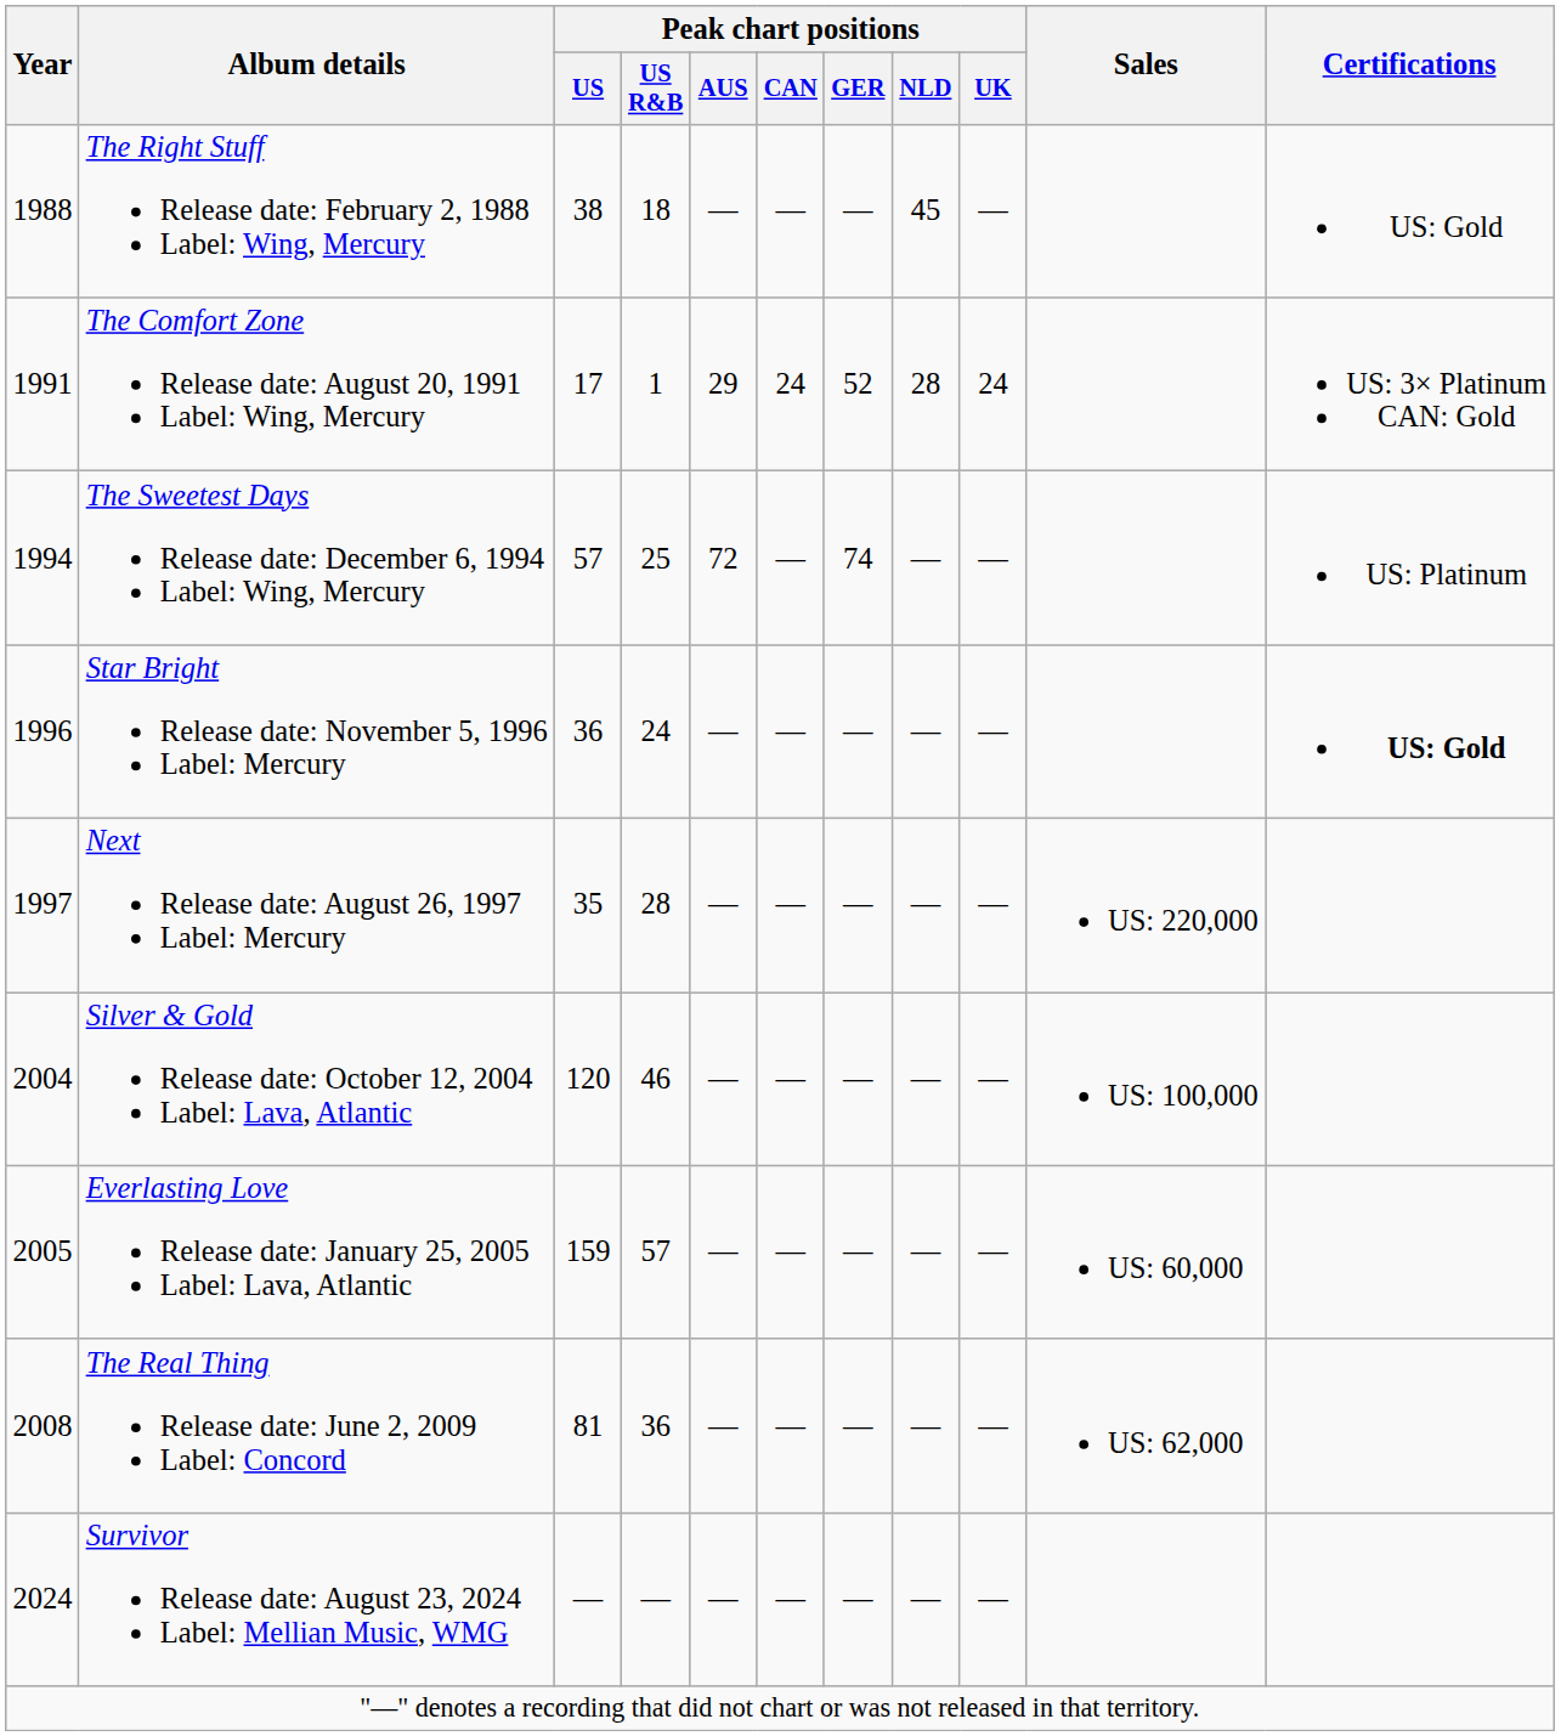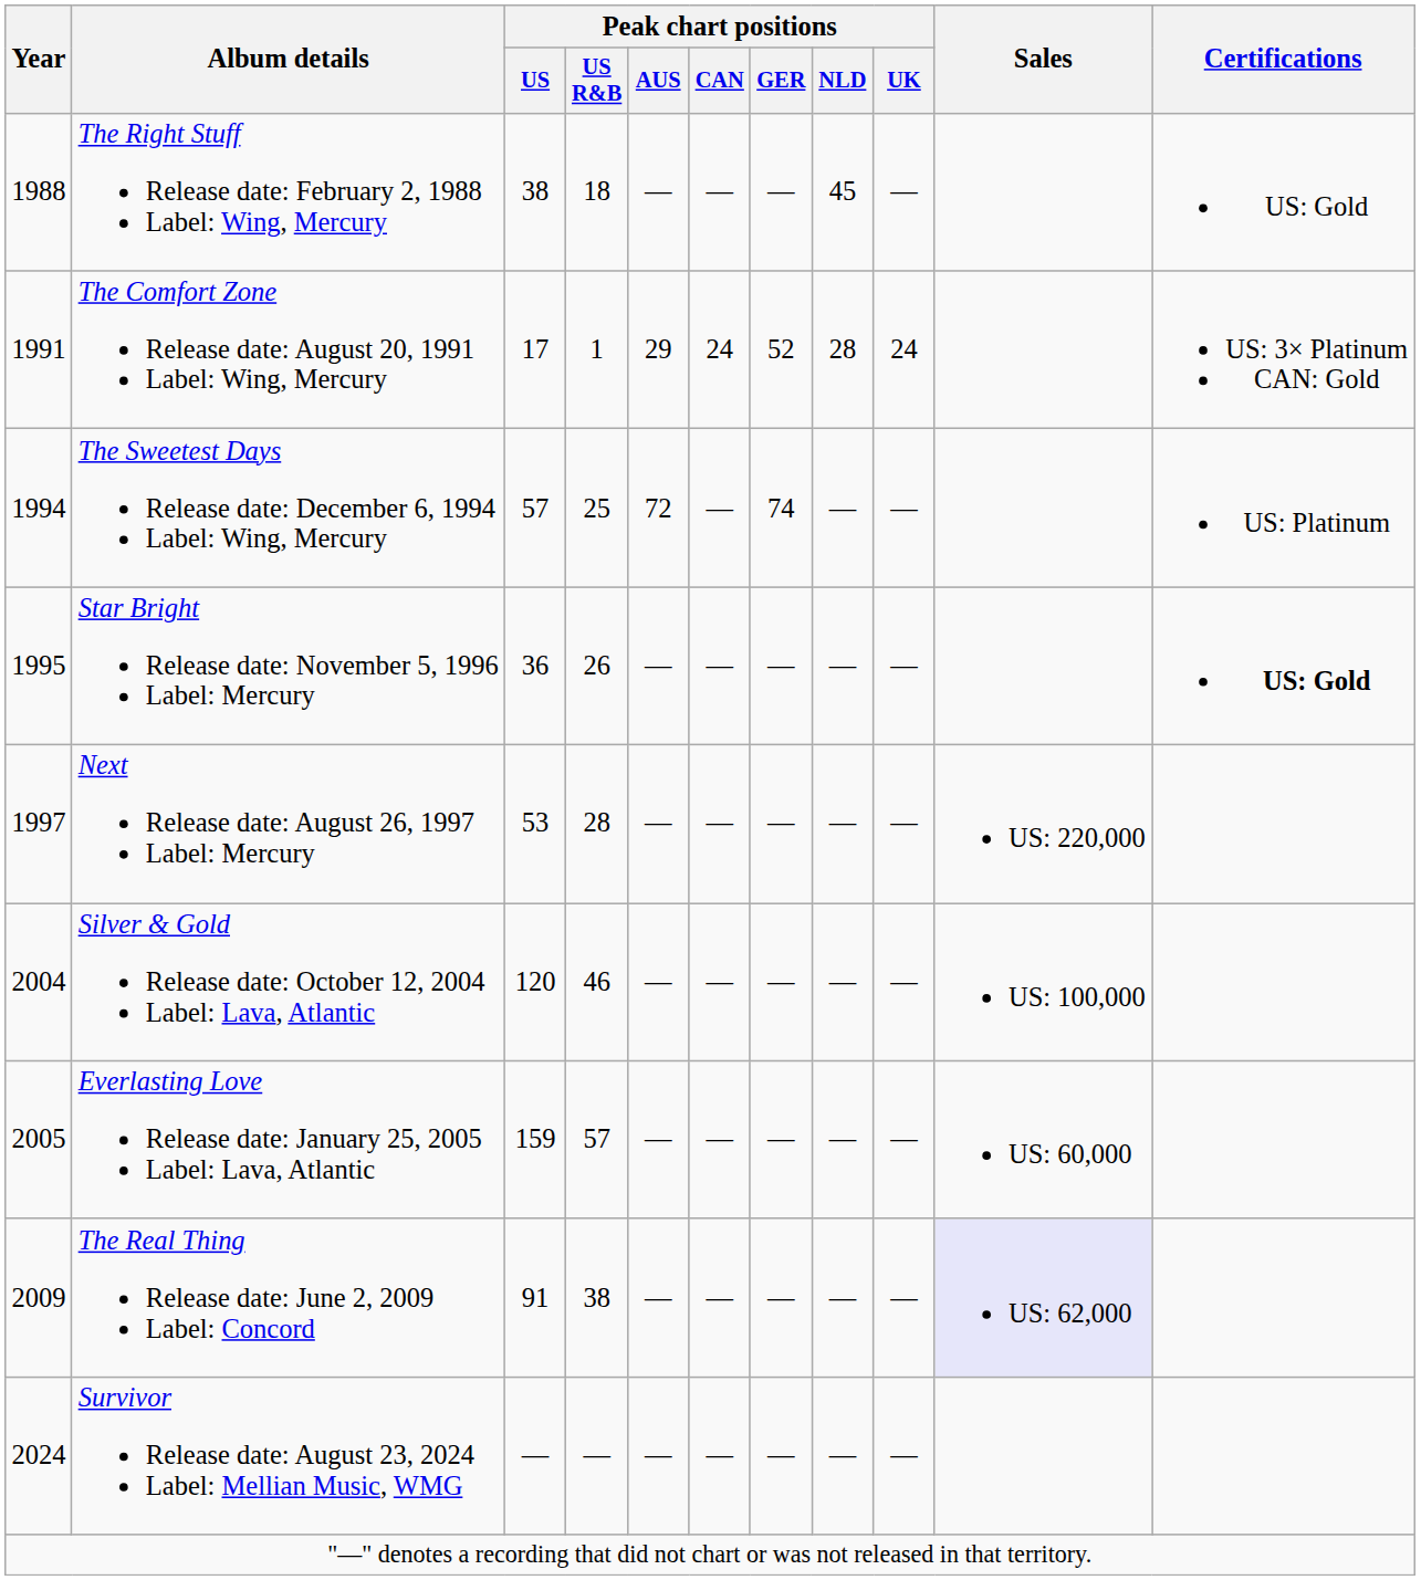Star Bright Release date: November 5, 1996 Label: Mercury | Year: 1996 -> 1995
Star Bright Release date: November 5, 1996 Label: Mercury | Peak chart positions / US R&B: 24 -> 26
Next Release date: August 26, 1997 Label: Mercury | Peak chart positions / US: 35 -> 53
The Real Thing Release date: June 2, 2009 Label: Concord | Year: 2008 -> 2009
The Real Thing Release date: June 2, 2009 Label: Concord | Peak chart positions / US: 81 -> 91
The Real Thing Release date: June 2, 2009 Label: Concord | Peak chart positions / US R&B: 36 -> 38
The Real Thing Release date: June 2, 2009 Label: Concord | Sales: no background -> lavender background
